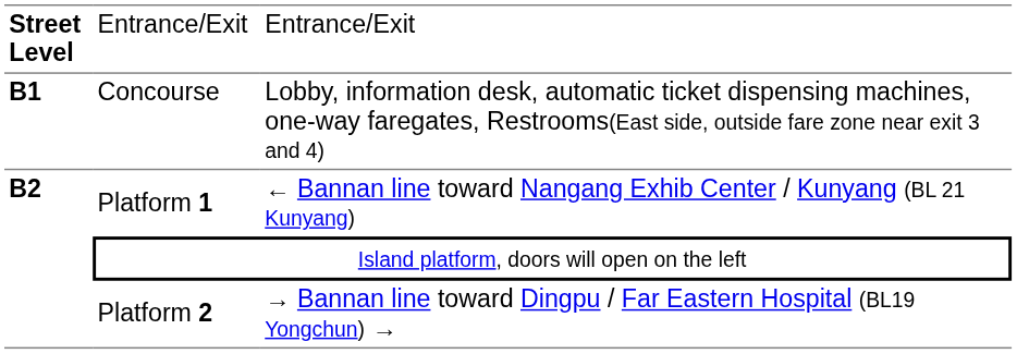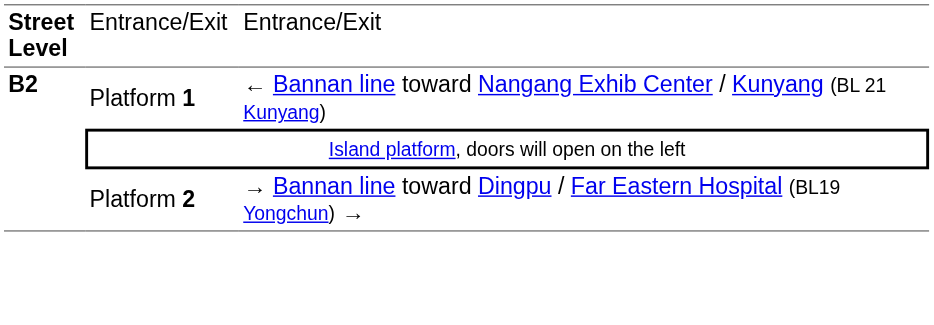- row: B1 | Concourse | Lobby, information desk, automatic ticket dispensing machines, one-way faregates, Restrooms(East side, outside fare zone near exit 3 and 4)
